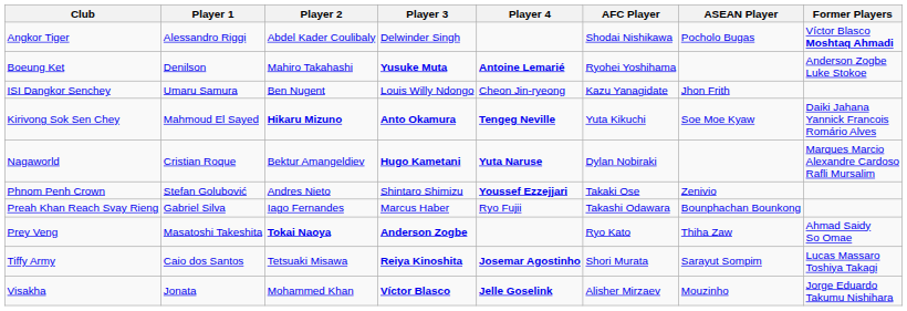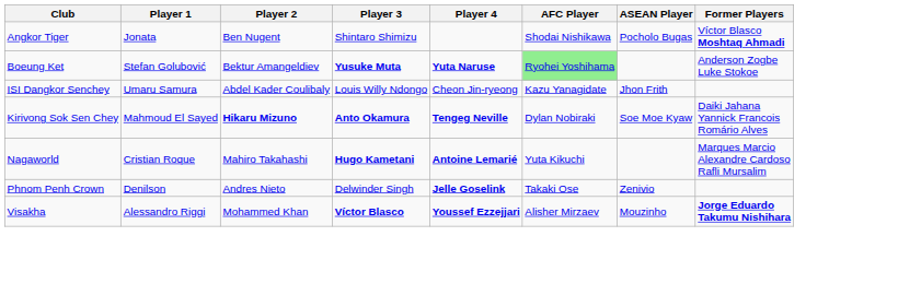Angkor Tiger | Player 1: Alessandro Riggi -> Jonata
Angkor Tiger | Player 2: Abdel Kader Coulibaly -> Ben Nugent
Angkor Tiger | Player 3: Delwinder Singh -> Shintaro Shimizu
Boeung Ket | Player 1: Denilson -> Stefan Golubović
Boeung Ket | Player 2: Mahiro Takahashi -> Bektur Amangeldiev
Boeung Ket | Player 4: Antoine Lemarié -> Yuta Naruse
Boeung Ket | AFC Player: no background -> lightgreen background
ISI Dangkor Senchey | Player 2: Ben Nugent -> Abdel Kader Coulibaly
Kirivong Sok Sen Chey | AFC Player: Yuta Kikuchi -> Dylan Nobiraki
Nagaworld | Player 2: Bektur Amangeldiev -> Mahiro Takahashi
Nagaworld | Player 4: Yuta Naruse -> Antoine Lemarié
Nagaworld | AFC Player: Dylan Nobiraki -> Yuta Kikuchi
Phnom Penh Crown | Player 1: Stefan Golubović -> Denilson
Phnom Penh Crown | Player 3: Shintaro Shimizu -> Delwinder Singh
Phnom Penh Crown | Player 4: Youssef Ezzejjari -> Jelle Goselink
- row: Preah Khan Reach Svay Rieng | Gabriel Silva | Iago Fernandes | Marcus Haber | Ryo Fujii | Takashi Odawara | Bounphachan Bounkong
- row: Prey Veng | Masatoshi Takeshita | Tokai Naoya | Anderson Zogbe | Ryo Kato | Thiha Zaw | Ahmad Saidy So Omae
- row: Tiffy Army | Caio dos Santos | Tetsuaki Misawa | Reiya Kinoshita | Josemar Agostinho | Shori Murata | Sarayut Sompim | Lucas Massaro Toshiya Takagi
Visakha | Player 1: Jonata -> Alessandro Riggi
Visakha | Player 4: Jelle Goselink -> Youssef Ezzejjari
Visakha | Former Players: normal -> bold
